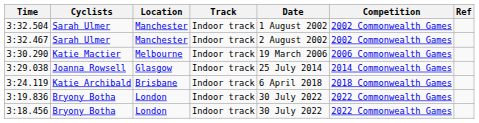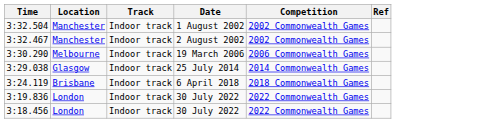- column: Cyclists | Sarah Ulmer | Sarah Ulmer | Katie Mactier | Joanna Rowsell | Katie Archibald | Bryony Botha | Bryony Botha
